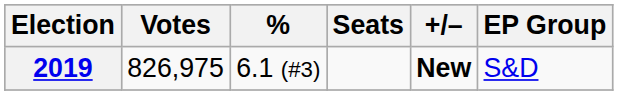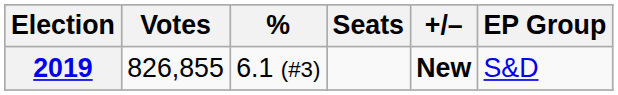2019 | Votes: 826,975 -> 826,855
